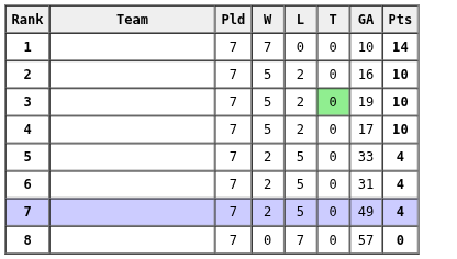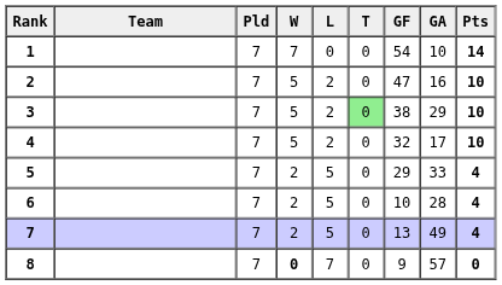+ column: GF | 54 | 47 | 38 | 32 | 29 | 10 | 13 | 9
3 | GA: 19 -> 29
6 | GA: 31 -> 28
8 | W: normal -> bold
